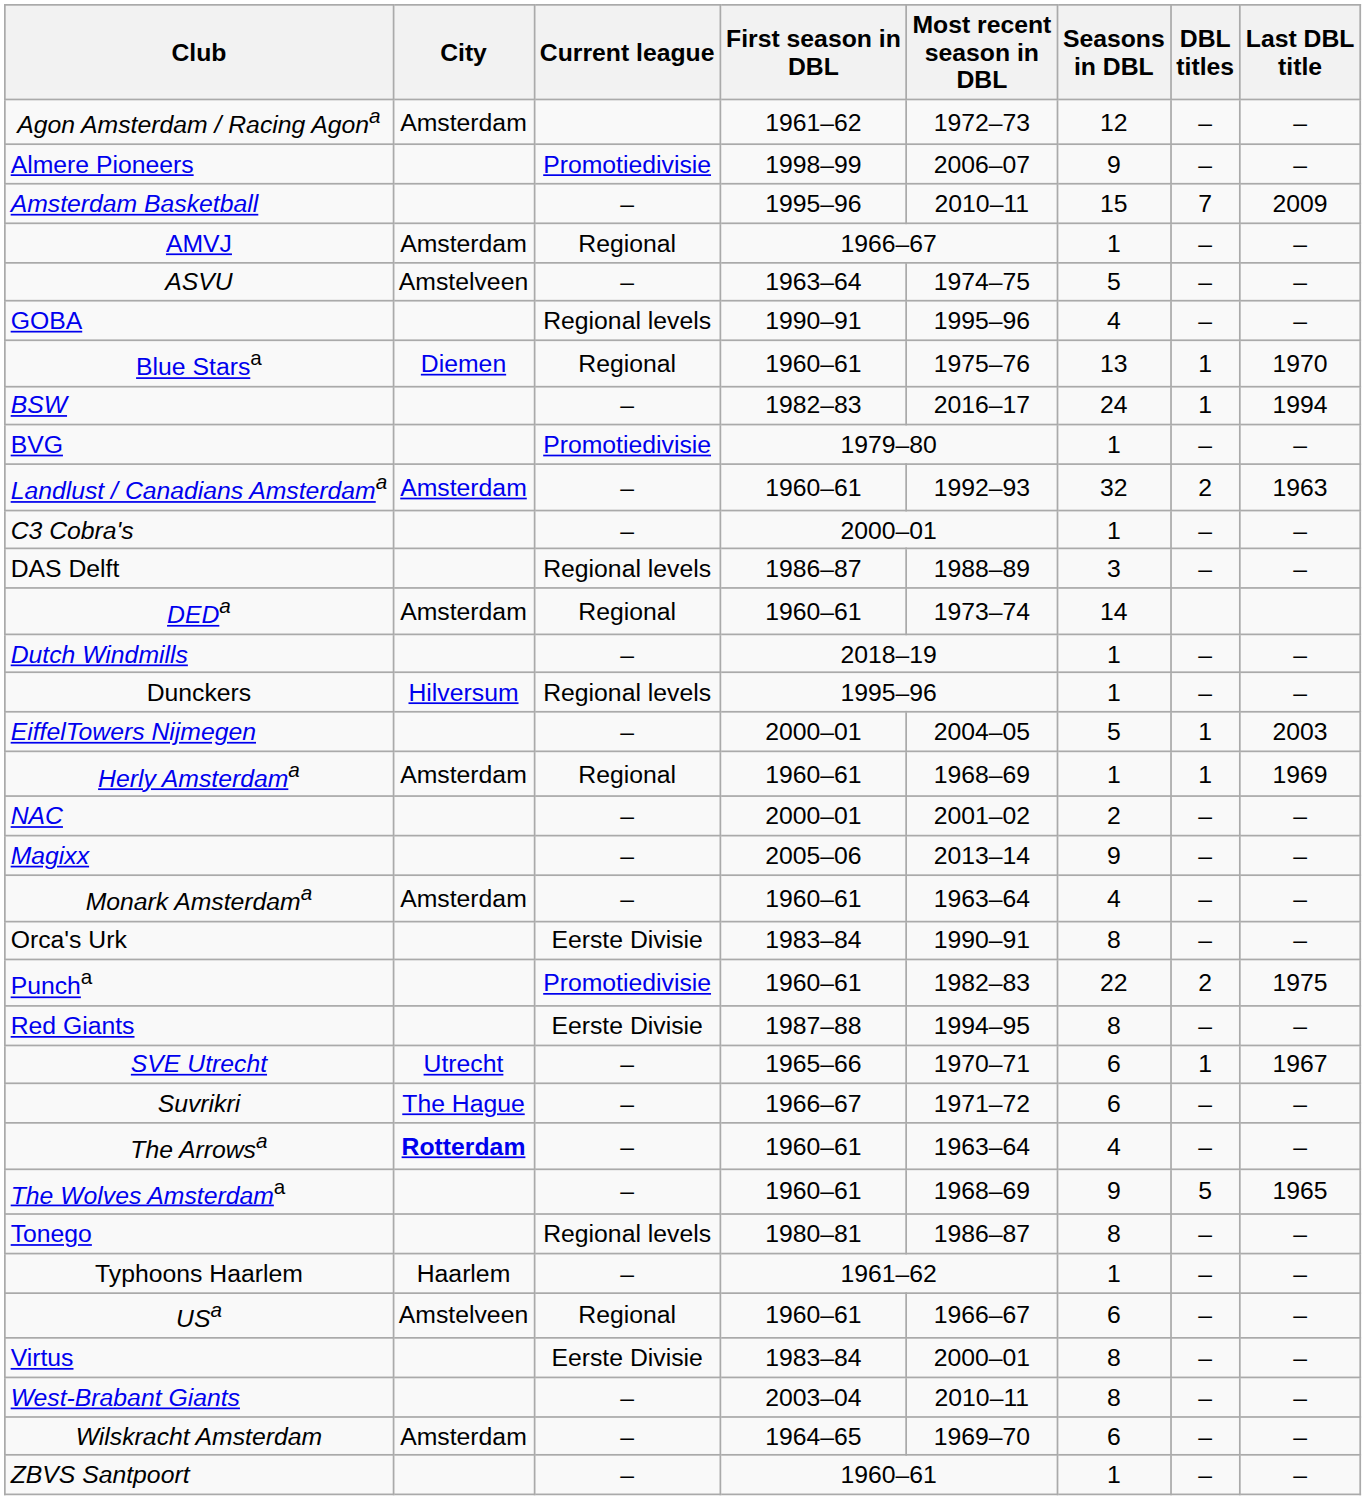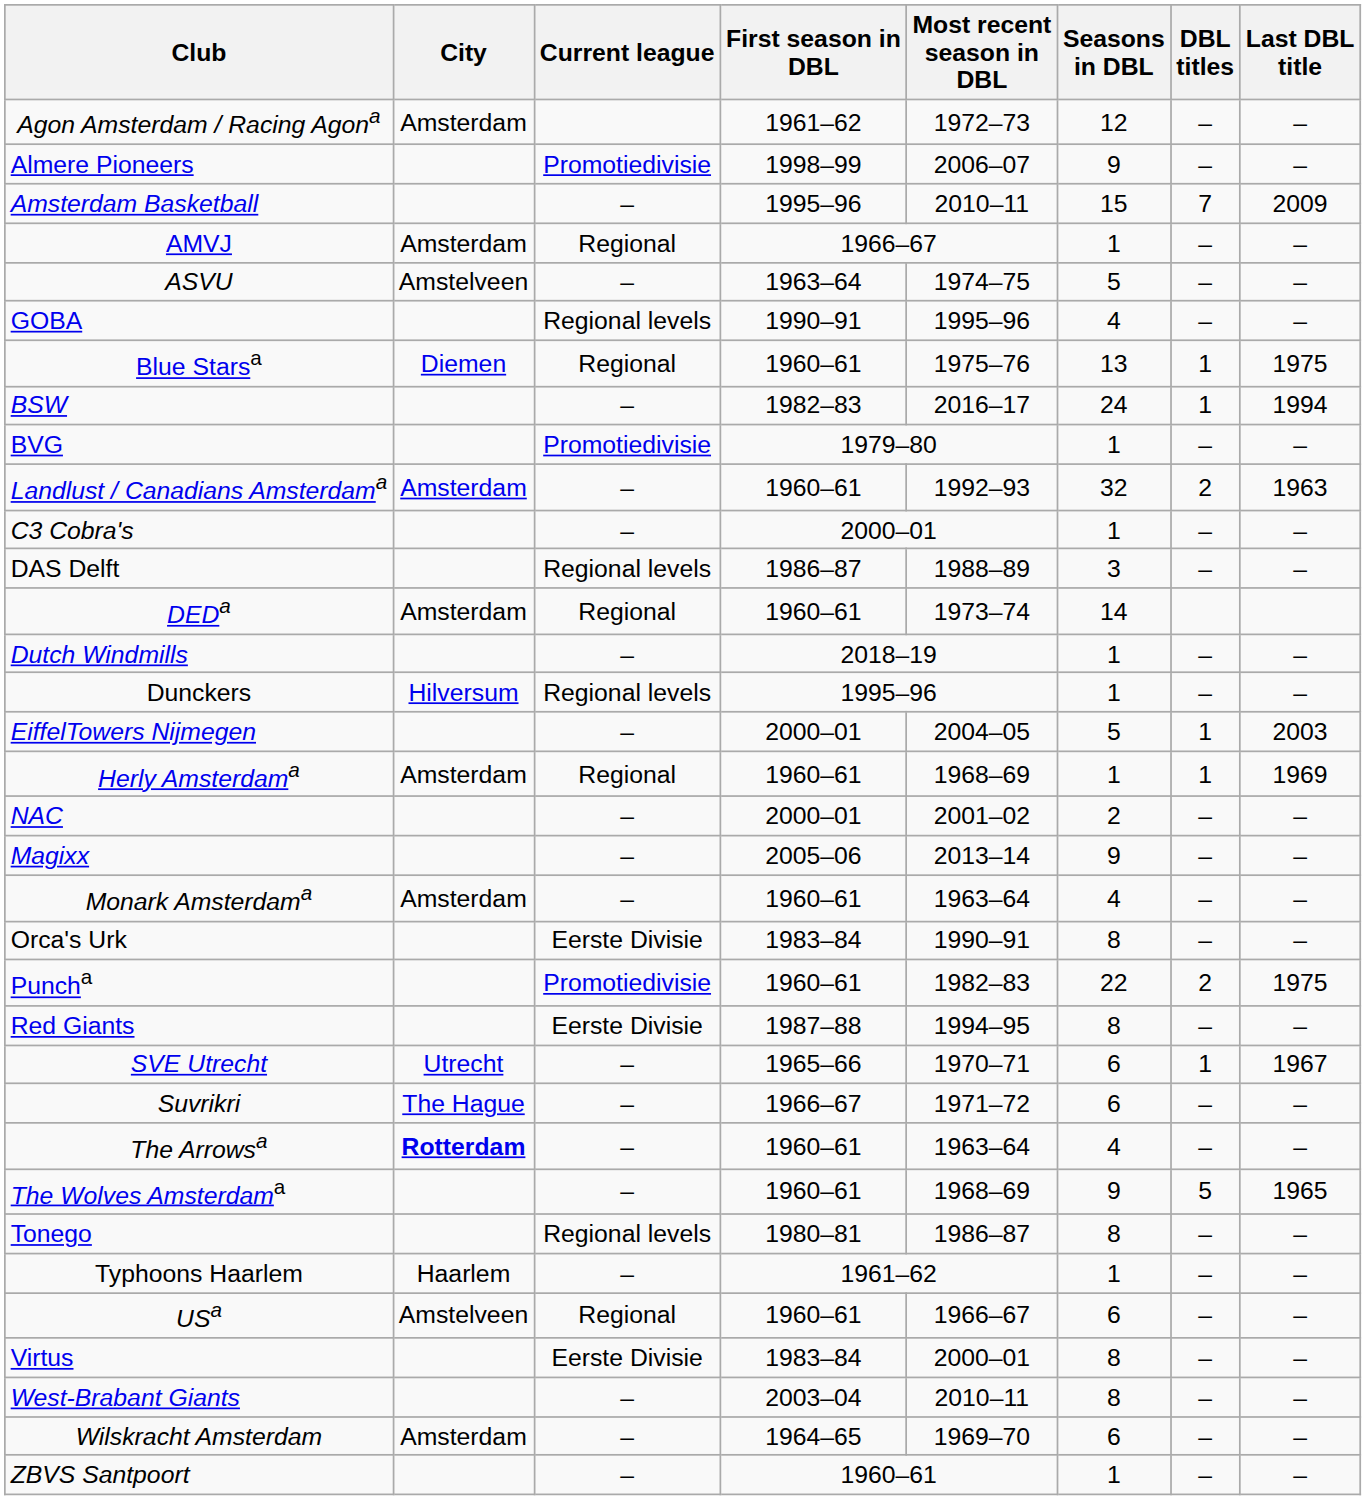Blue Starsa | Last DBL title: 1970 -> 1975
